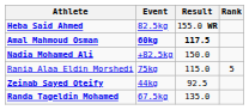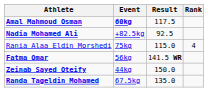- row: Heba Said Ahmed | 82.5kg | 155.0 WR
Amal Mahmoud Osman | Result: bold -> normal
Nadia Mohamed Ali | Result: 150.0 -> 92.5
Rania Alaa Eldin Morshedi | Rank: 5 -> 4
+ row: Fatma Omar | 56kg | 141.5 WR
Zeinab Sayed Oteify | Result: 92.5 -> 150.0
